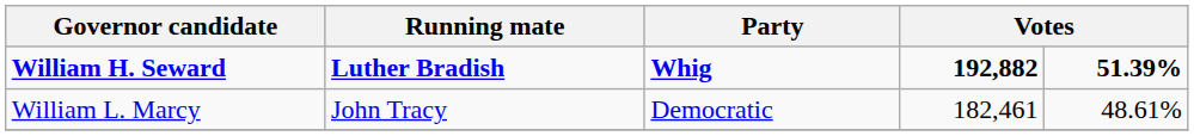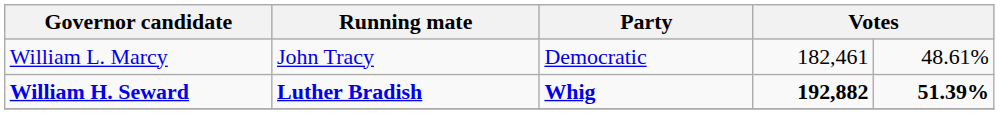rows swapped: William H. Seward <-> William L. Marcy
